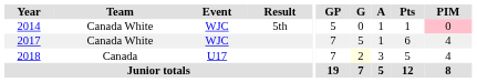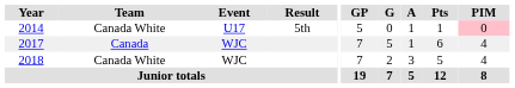2014 | Event: WJC -> U17
2017 | Team: Canada White -> Canada
2018 | Team: Canada -> Canada White
2018 | Event: U17 -> WJC
2018 | G: lightyellow background -> no background
